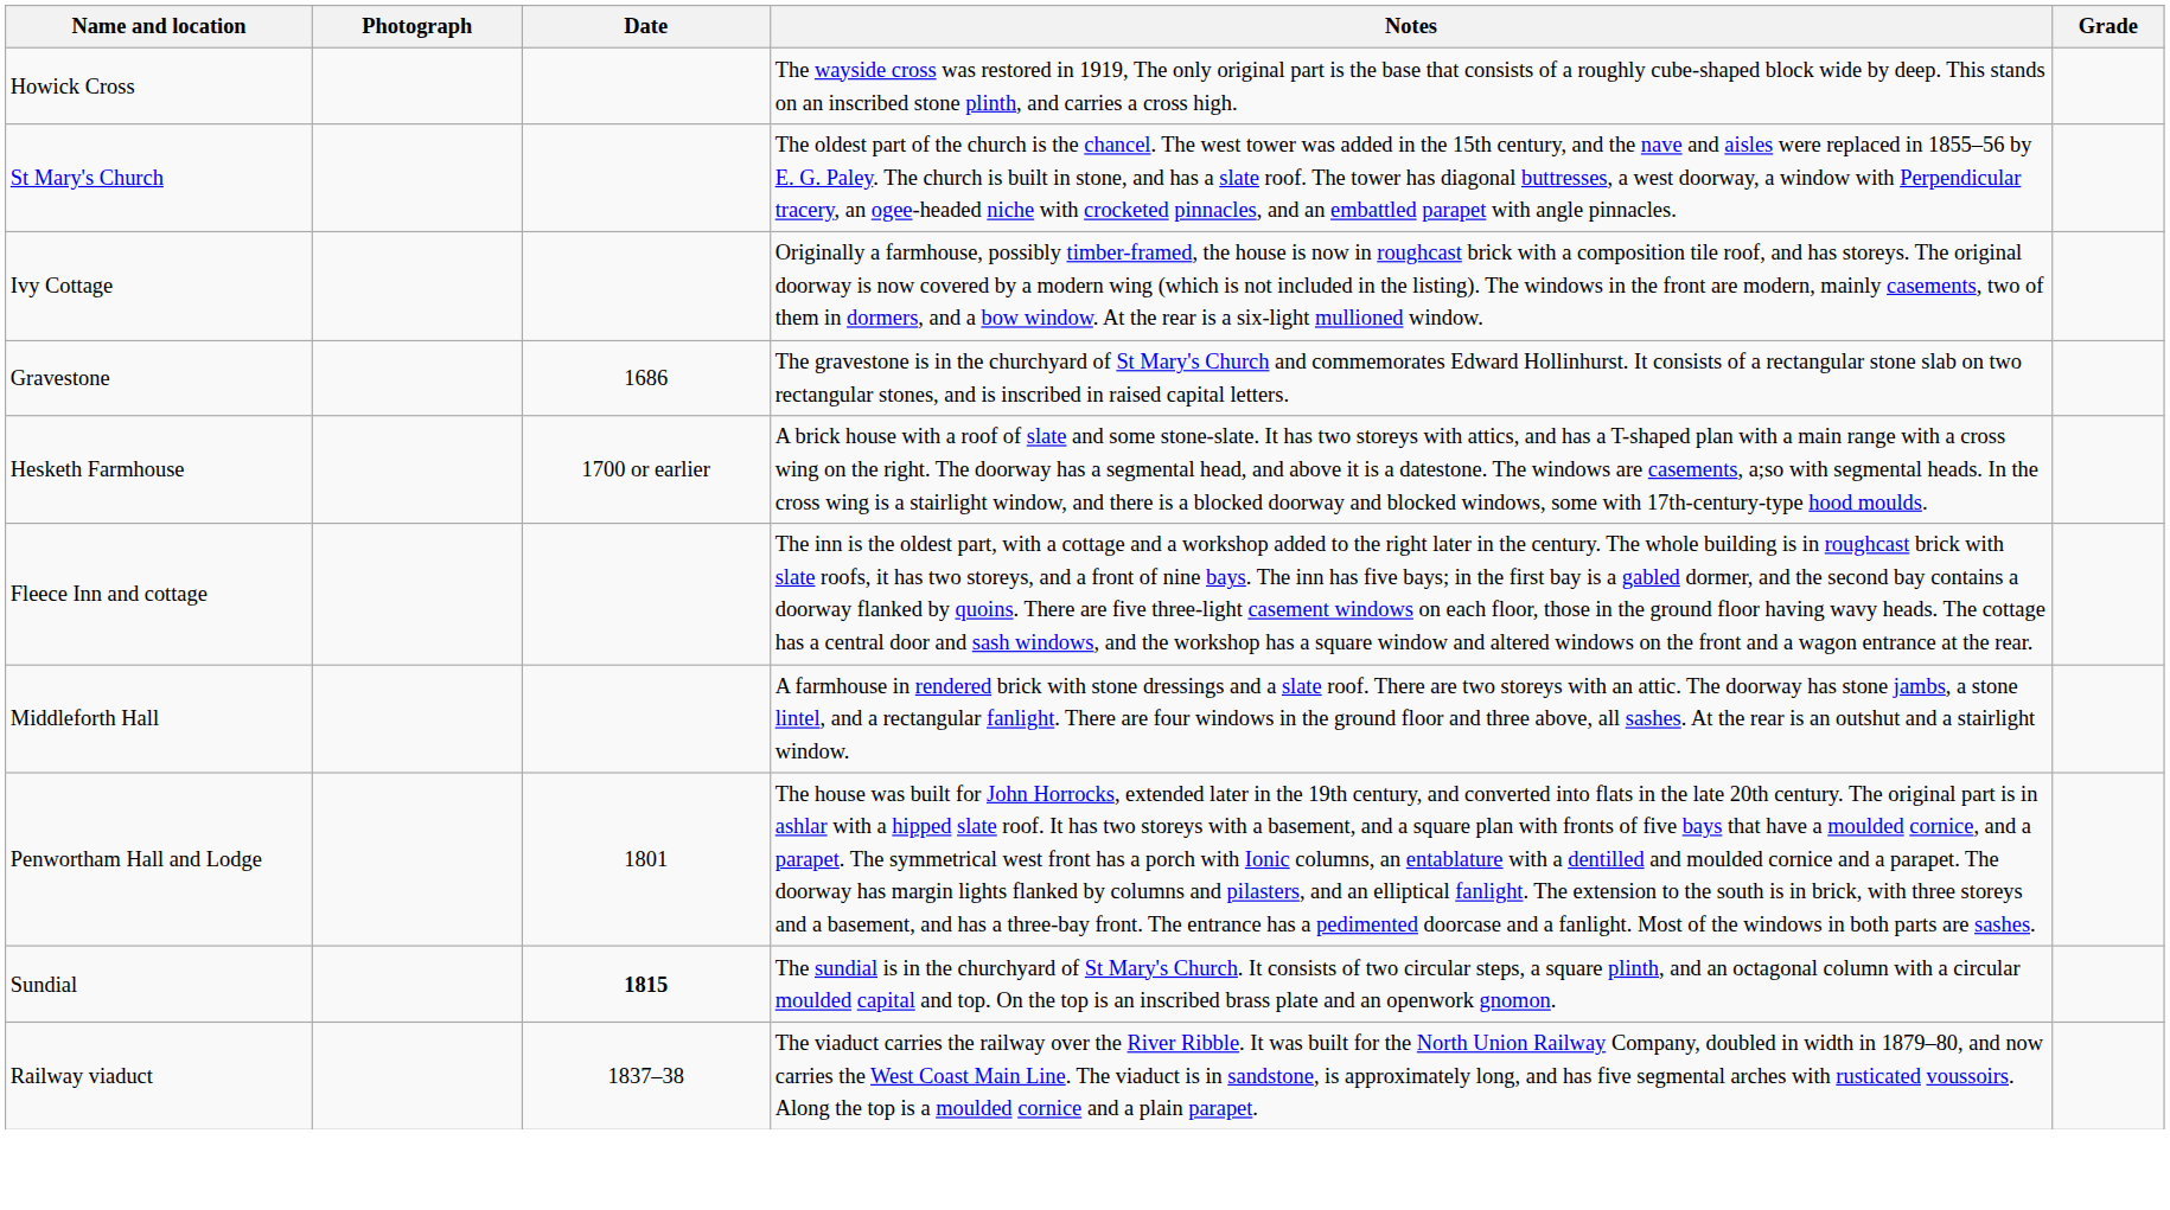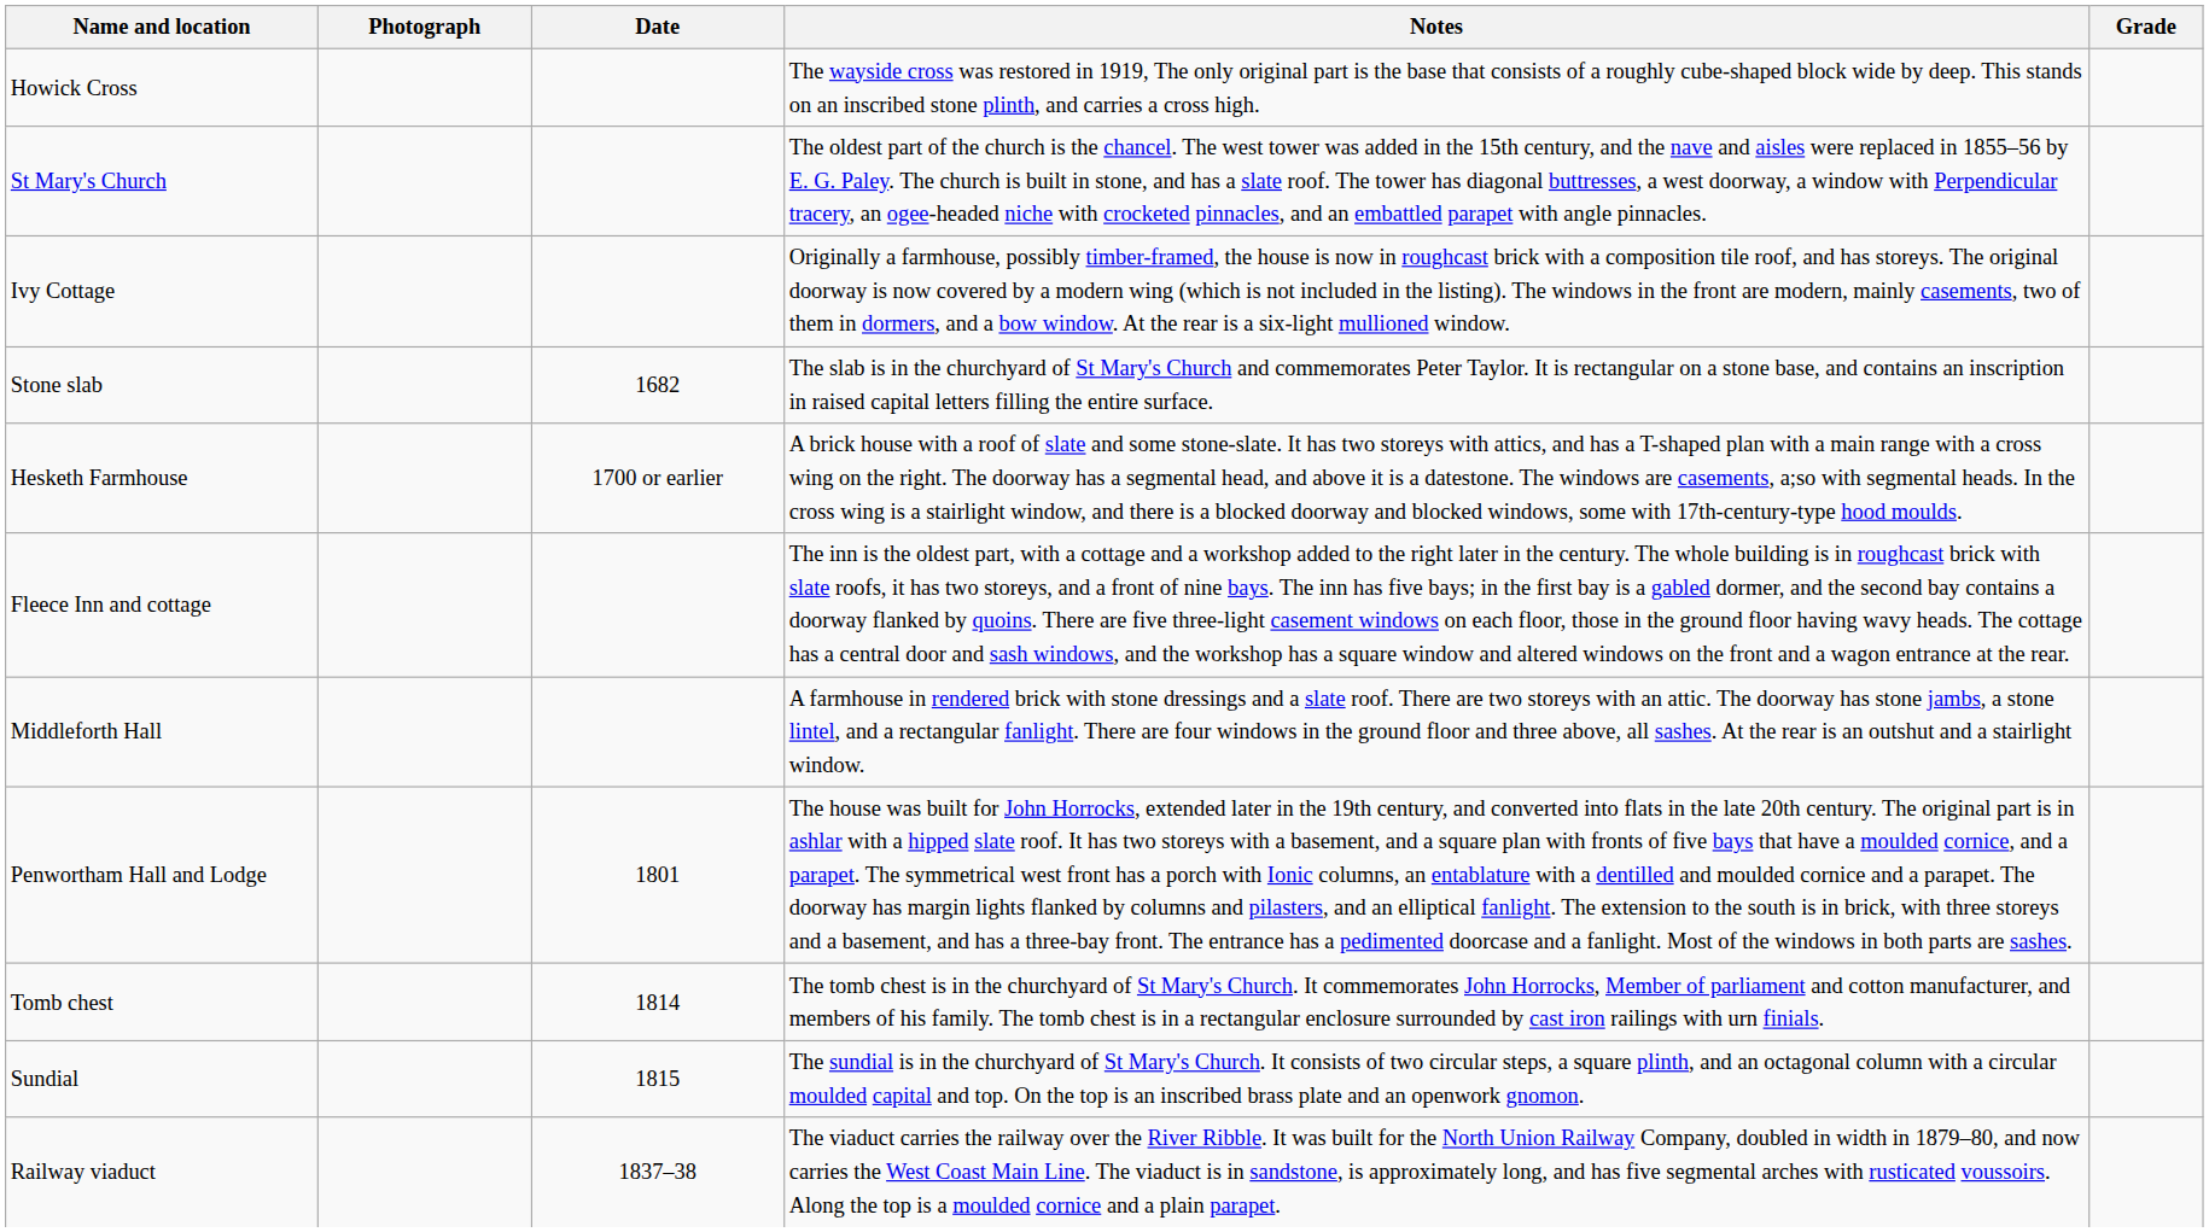+ row: Stone slab | 1682 | The slab is in the churchyard of St Mary's Church and commemorates Peter Taylor. It is rectangular on a stone base, and contains an inscription in raised capital letters filling the entire surface.
- row: Gravestone | 1686 | The gravestone is in the churchyard of St Mary's Church and commemorates Edward Hollinhurst. It consists of a rectangular stone slab on two rectangular stones, and is inscribed in raised capital letters.
+ row: Tomb chest | 1814 | The tomb chest is in the churchyard of St Mary's Church. It commemorates John Horrocks, Member of parliament and cotton manufacturer, and members of his family. The tomb chest is in a rectangular enclosure surrounded by cast iron railings with urn finials.
Sundial | Date: bold -> normal
